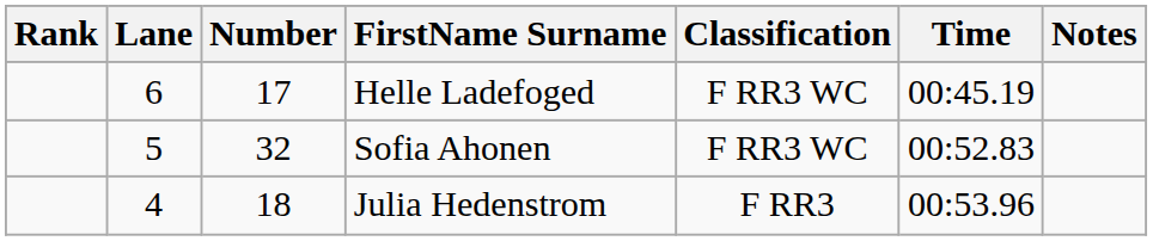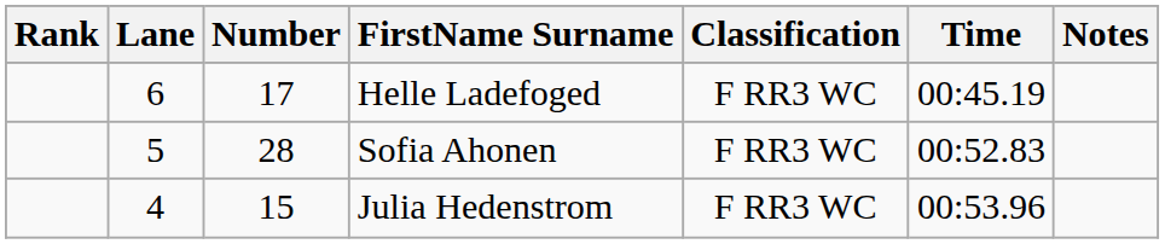Sofia Ahonen | Number: 32 -> 28
Julia Hedenstrom | Number: 18 -> 15
Julia Hedenstrom | Classification: F RR3 -> F RR3 WC
